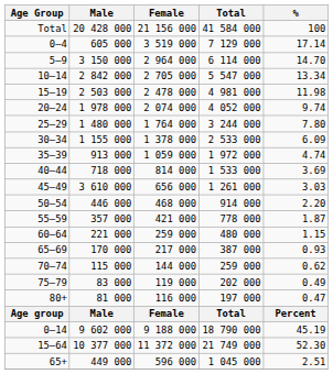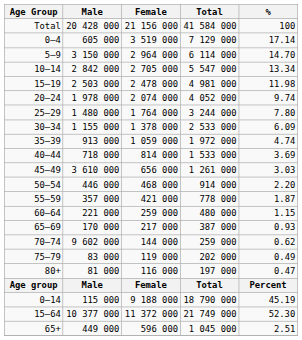70–74 | Male: 115 000 -> 9 602 000
0–14 | Male: 9 602 000 -> 115 000
